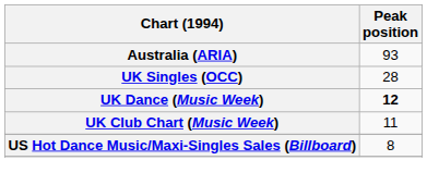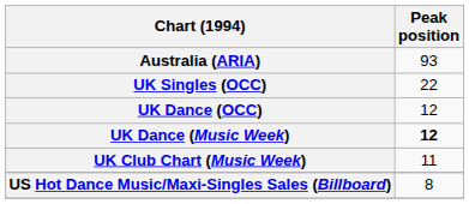UK Singles (OCC) | Peak position: 28 -> 22
+ row: UK Dance (OCC) | 12
